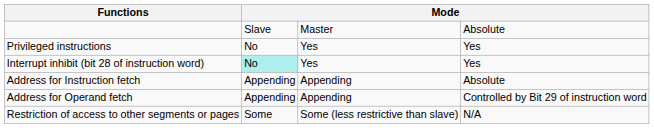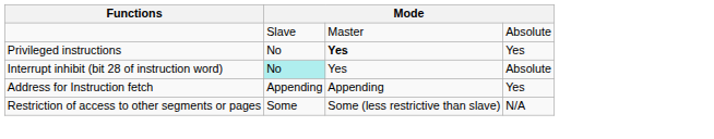Privileged instructions | column 3: normal -> bold
Interrupt inhibit (bit 28 of instruction word) | column 4: Yes -> Absolute
Address for Instruction fetch | column 4: Absolute -> Yes
- row: Address for Operand fetch | Appending | Appending | Controlled by Bit 29 of instruction word
